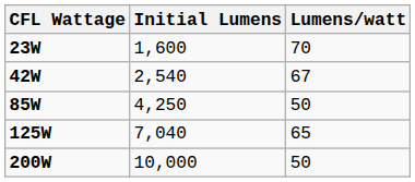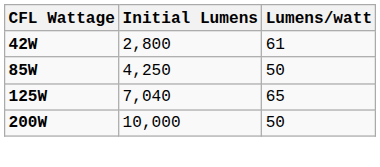- row: 23W | 1,600 | 70
42W | Initial Lumens: 2,540 -> 2,800
42W | Lumens/watt: 67 -> 61
